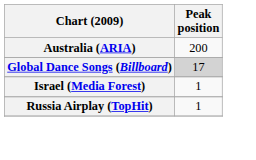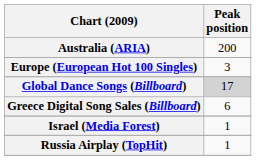+ row: Europe (European Hot 100 Singles) | 3
+ row: Greece Digital Song Sales (Billboard) | 6
